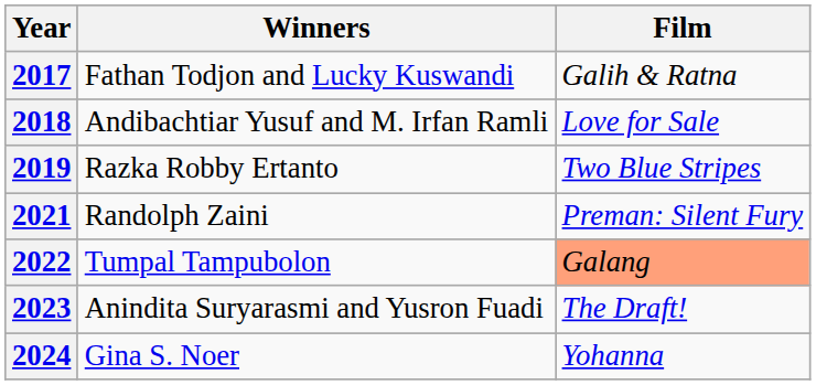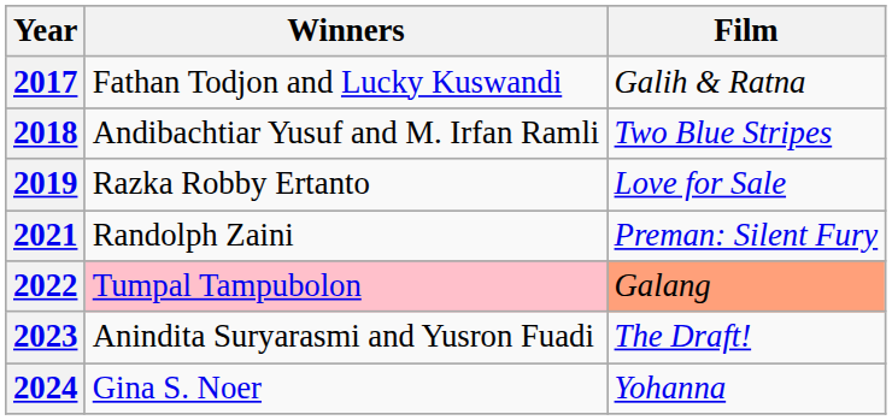2018 | Film: Love for Sale -> Two Blue Stripes
2019 | Film: Two Blue Stripes -> Love for Sale
2022 | Winners: no background -> pink background
